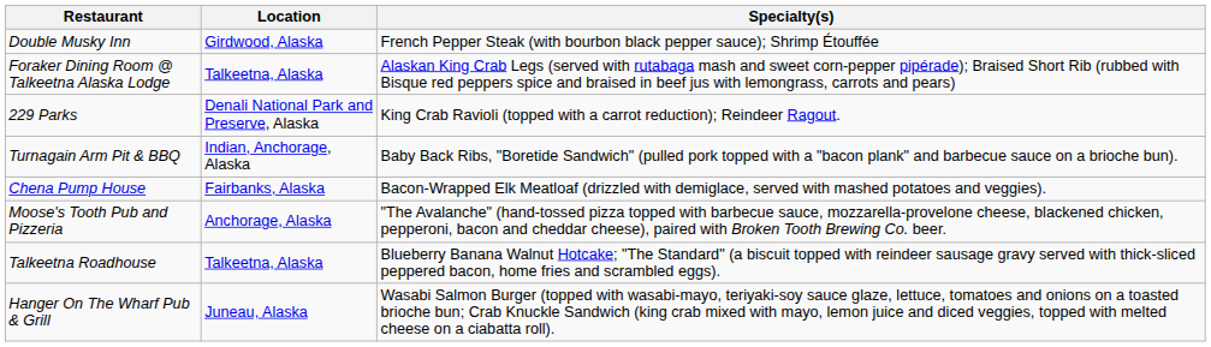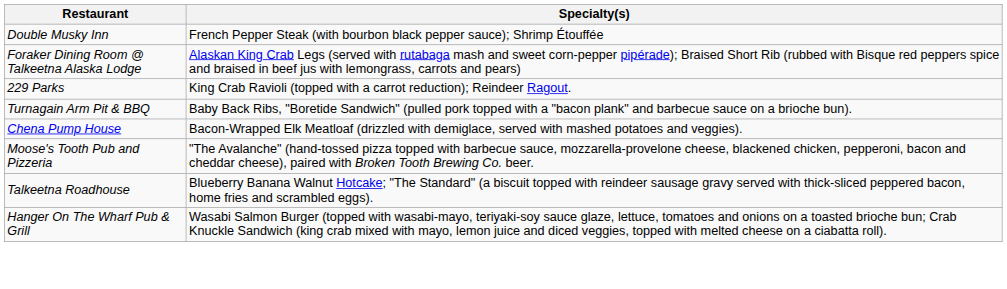- column: Location | Girdwood, Alaska | Talkeetna, Alaska | Denali National Park and Preserve, Alaska | Indian, Anchorage, Alaska | Fairbanks, Alaska | Anchorage, Alaska | Talkeetna, Alaska | Juneau, Alaska
